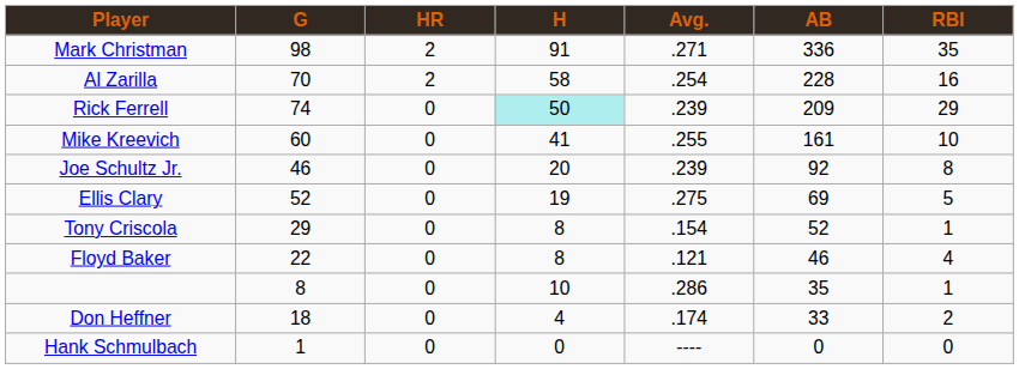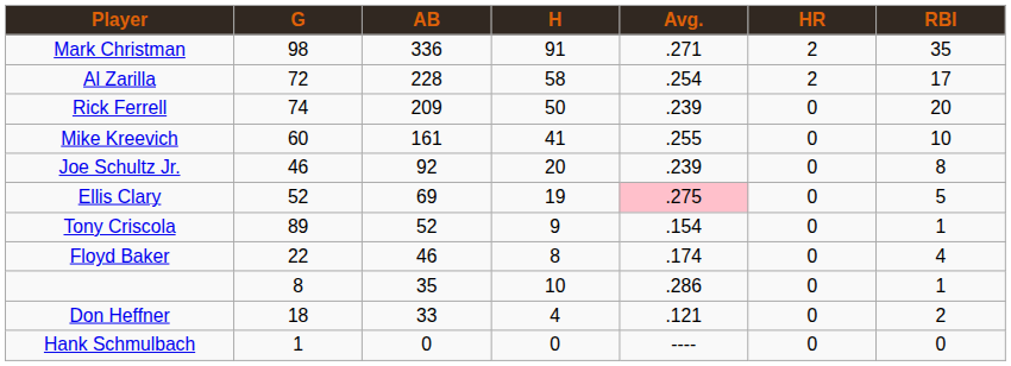columns swapped: AB <-> HR
Al Zarilla | G: 70 -> 72
Al Zarilla | RBI: 16 -> 17
Rick Ferrell | H: paleturquoise background -> no background
Rick Ferrell | RBI: 29 -> 20
Ellis Clary | Avg.: no background -> pink background
Tony Criscola | G: 29 -> 89
Tony Criscola | H: 8 -> 9
Floyd Baker | Avg.: .121 -> .174
Don Heffner | Avg.: .174 -> .121
